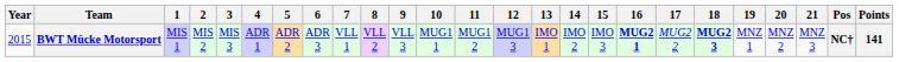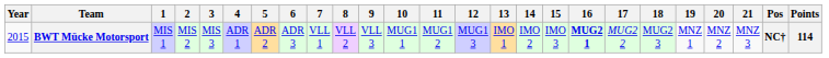BWT Mücke Motorsport | 18: bold -> normal
BWT Mücke Motorsport | Points: 141 -> 114
